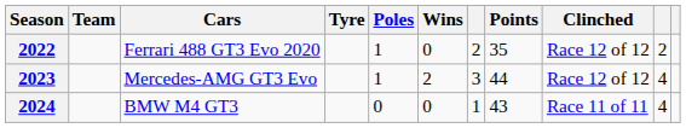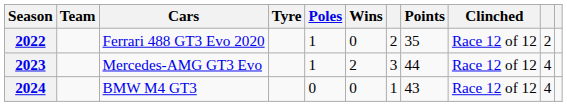2024 | Clinched: Race 11 of 11 -> Race 12 of 12
